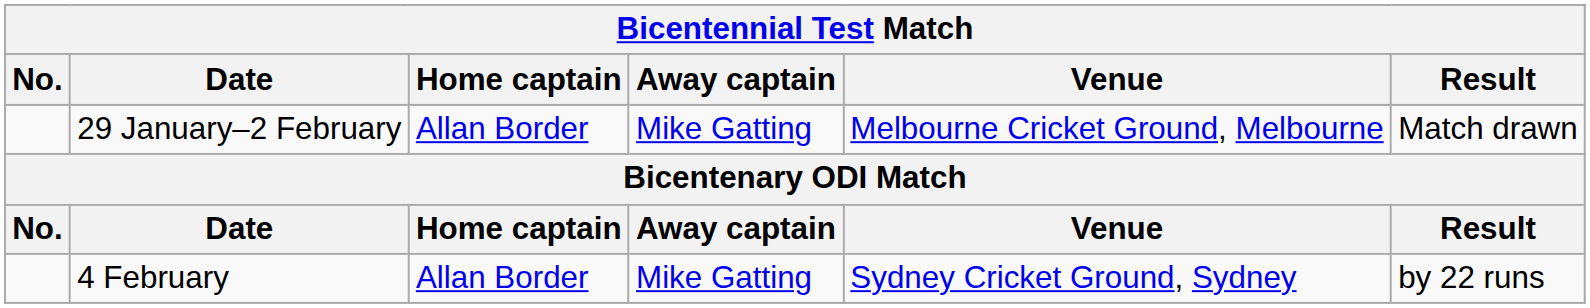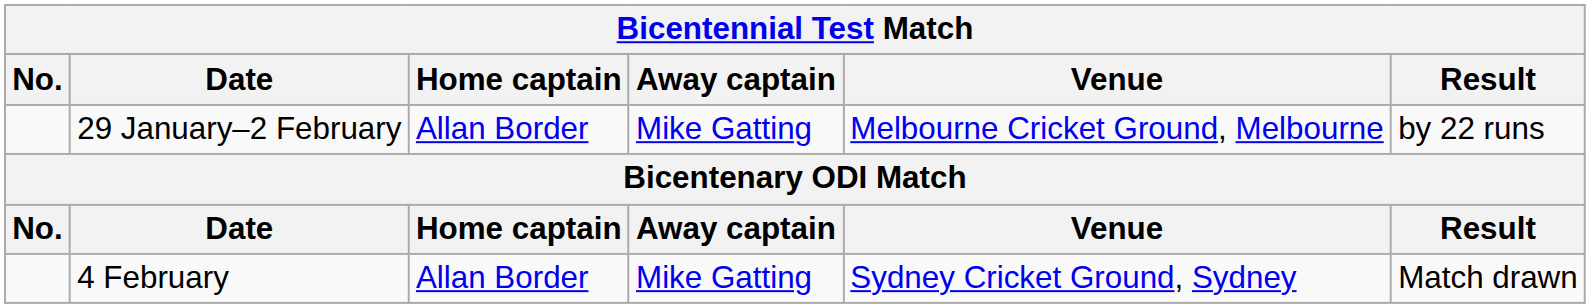29 January–2 February | Result: Match drawn -> by 22 runs
4 February | Result: by 22 runs -> Match drawn
